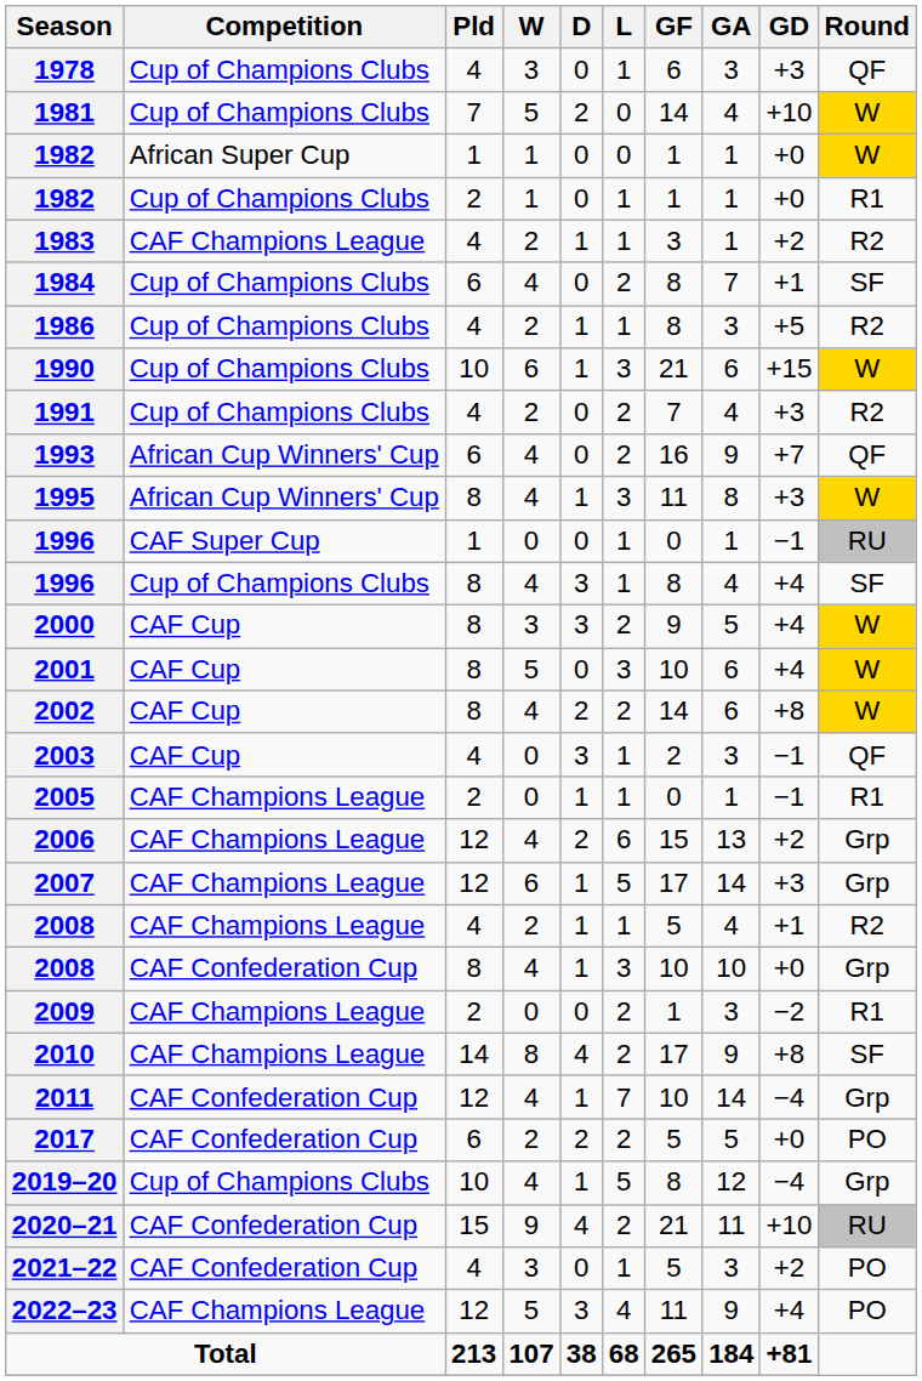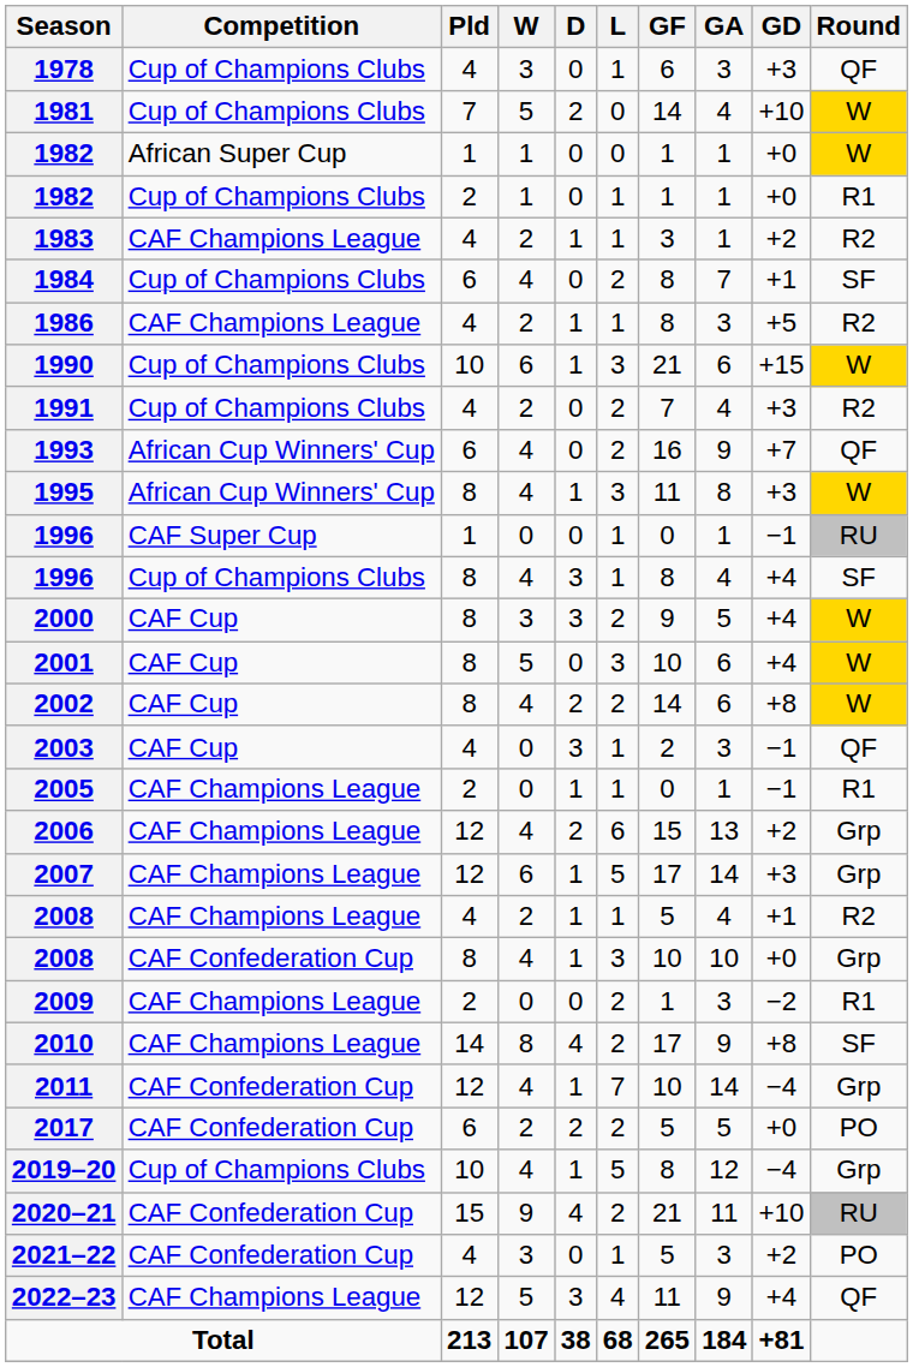1986 | Competition: Cup of Champions Clubs -> CAF Champions League
2022–23 | Round: PO -> QF
